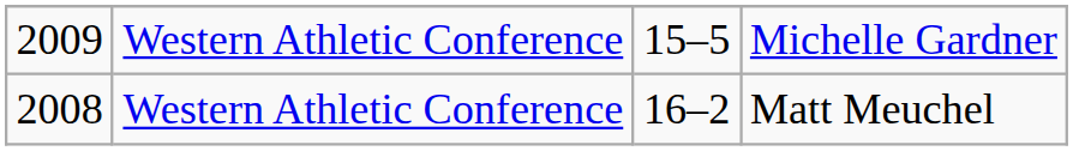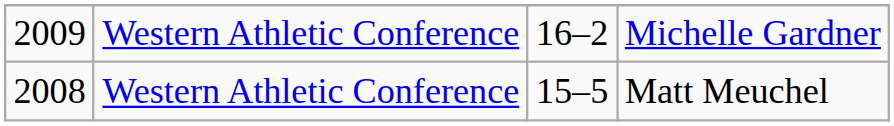Michelle Gardner | column 3: 15–5 -> 16–2
Matt Meuchel | column 3: 16–2 -> 15–5
